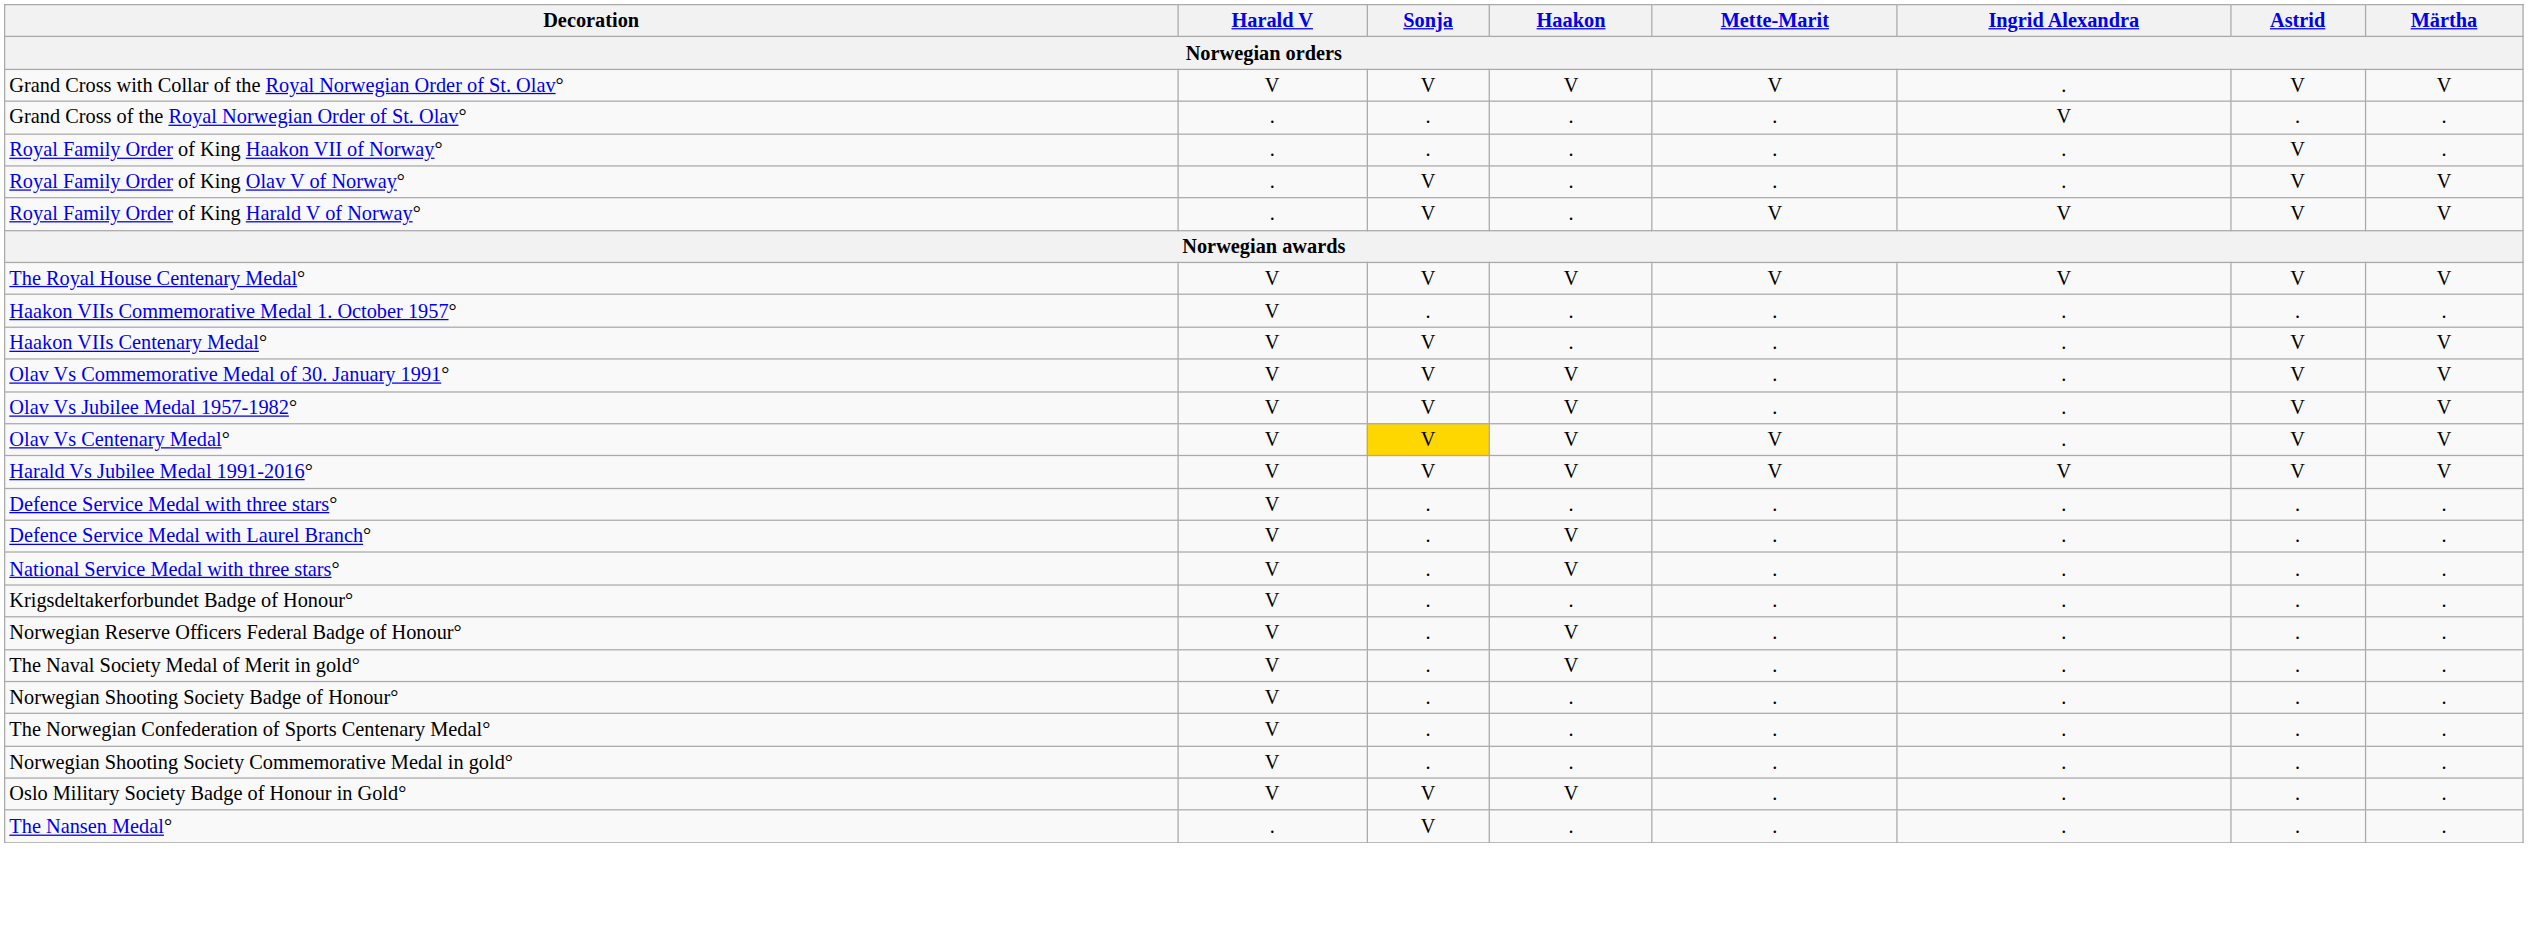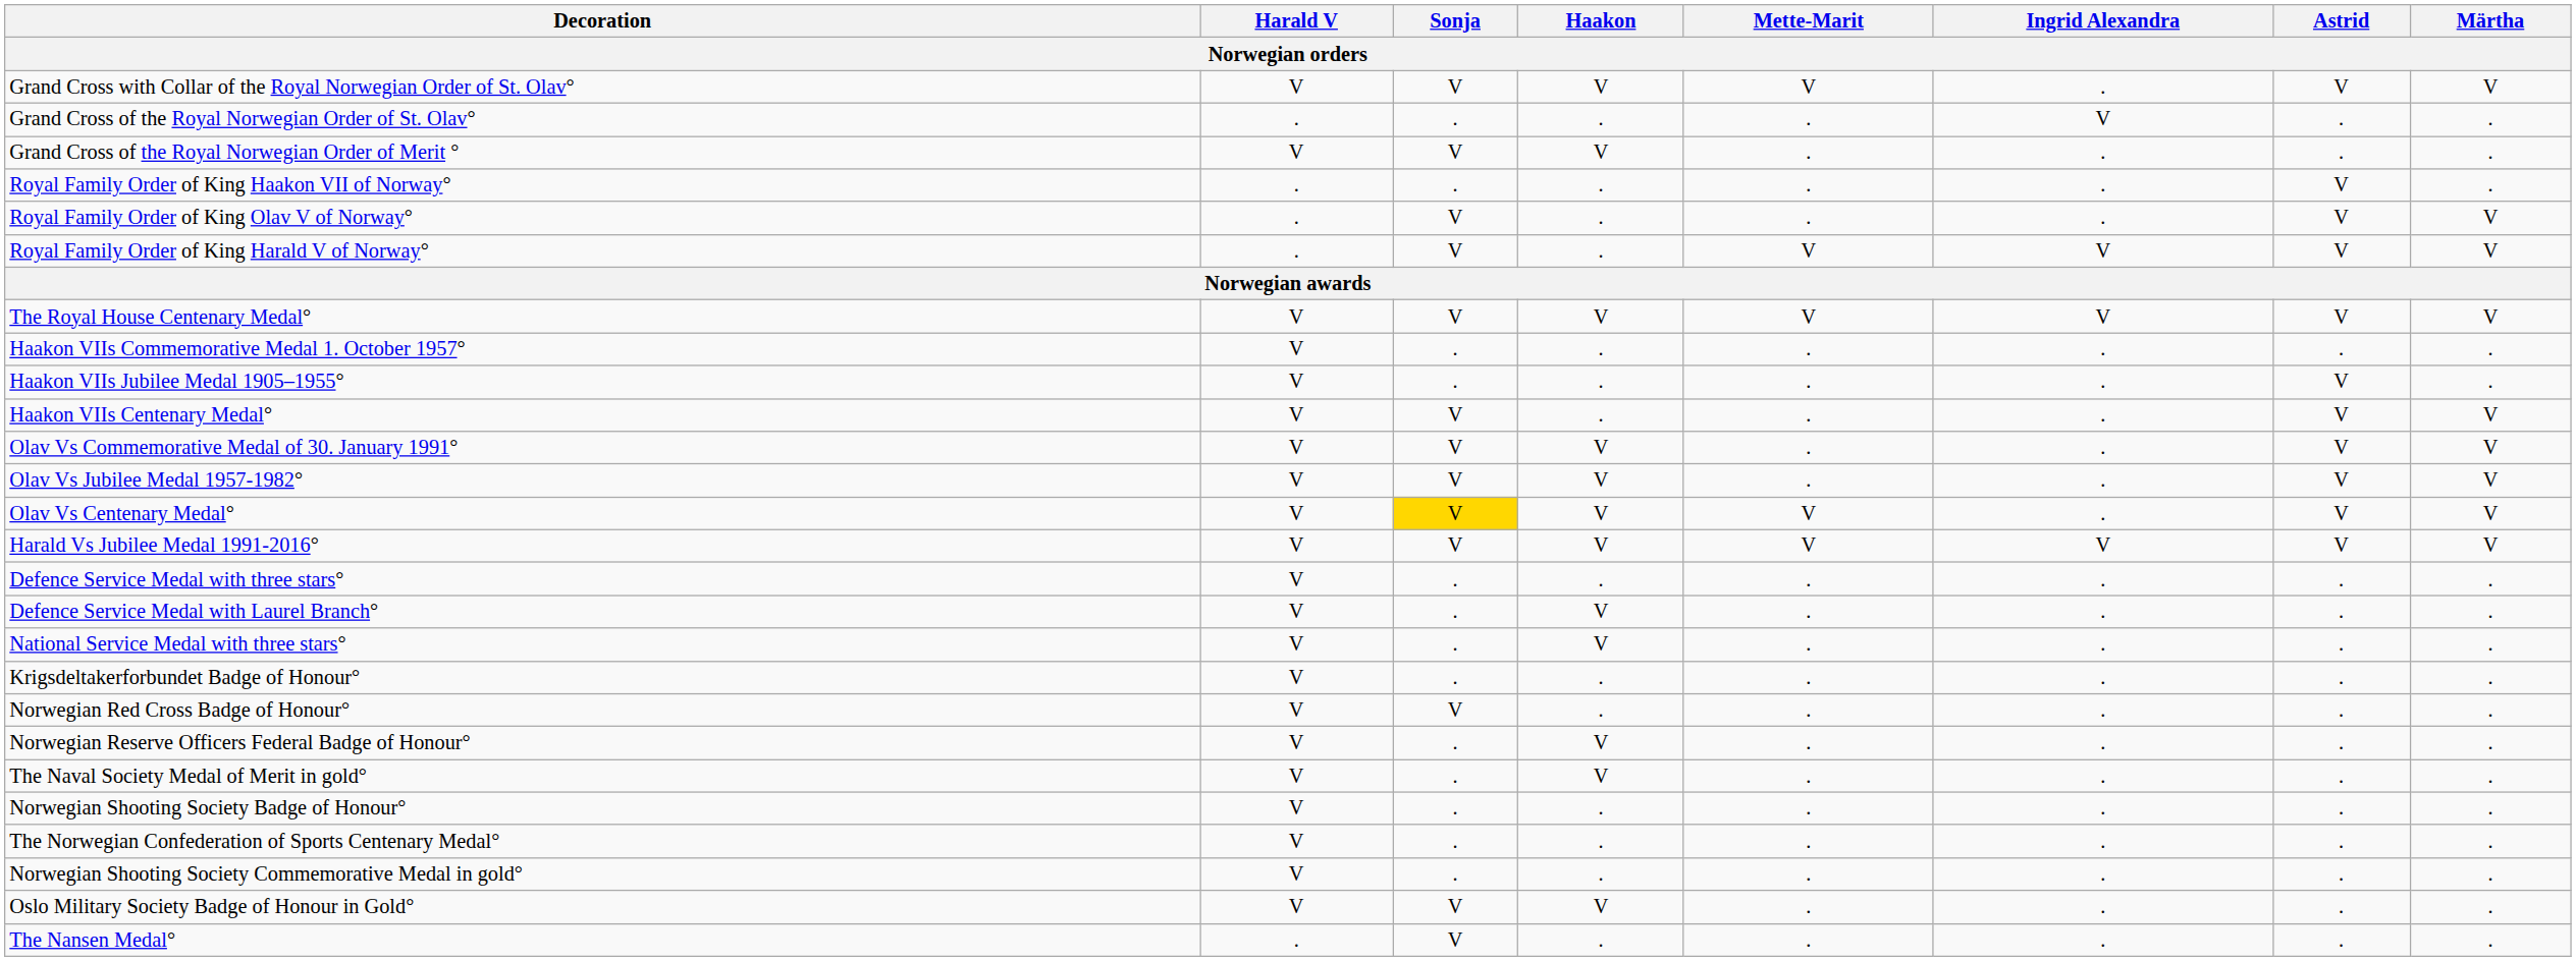+ row: Grand Cross of the Royal Norwegian Order of Merit ° | V | V | V | . | . | . | .
+ row: Haakon VIIs Jubilee Medal 1905–1955° | V | . | . | . | . | V | .
+ row: Norwegian Red Cross Badge of Honour° | V | V | . | . | . | . | .
